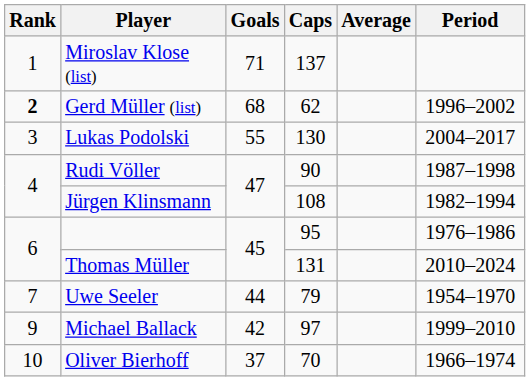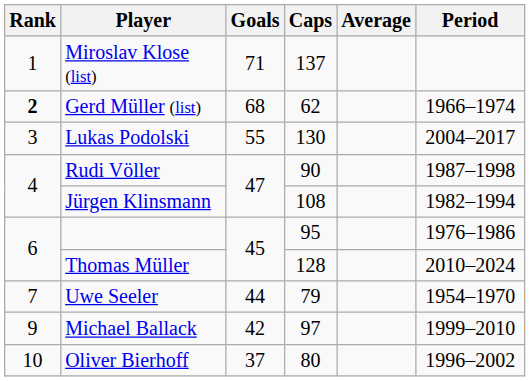Gerd Müller (list) | Period: 1996–2002 -> 1966–1974
Thomas Müller | Caps: 131 -> 128
Oliver Bierhoff | Caps: 70 -> 80
Oliver Bierhoff | Period: 1966–1974 -> 1996–2002
